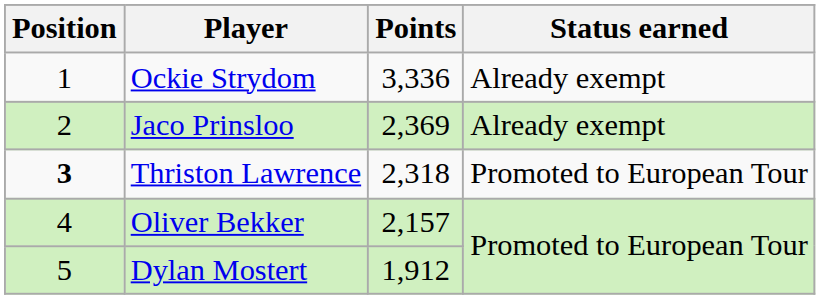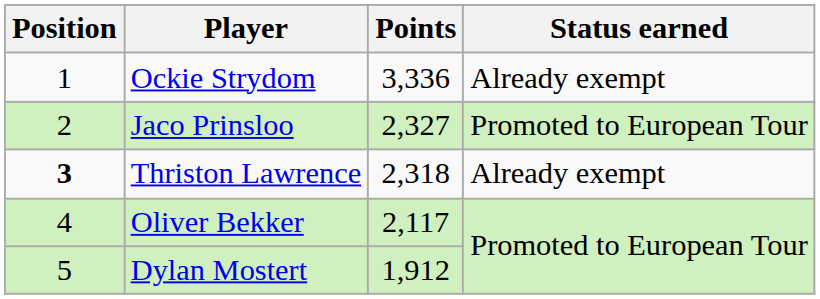Jaco Prinsloo | Points: 2,369 -> 2,327
Jaco Prinsloo | Status earned: Already exempt -> Promoted to European Tour
Thriston Lawrence | Status earned: Promoted to European Tour -> Already exempt
Oliver Bekker | Points: 2,157 -> 2,117
